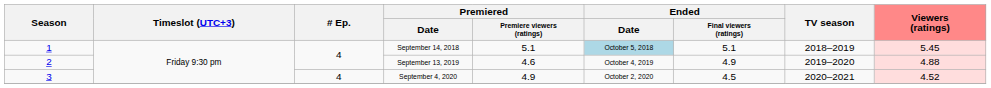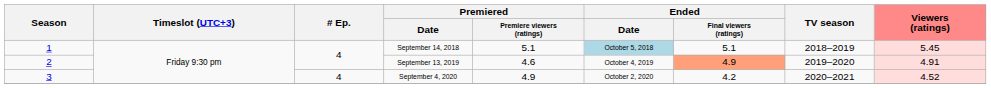September 13, 2019 | Ended / Final viewers (ratings): no background -> lightsalmon background
September 13, 2019 | Viewers (ratings): 4.88 -> 4.91
September 4, 2020 | Ended / Final viewers (ratings): 4.5 -> 4.2
